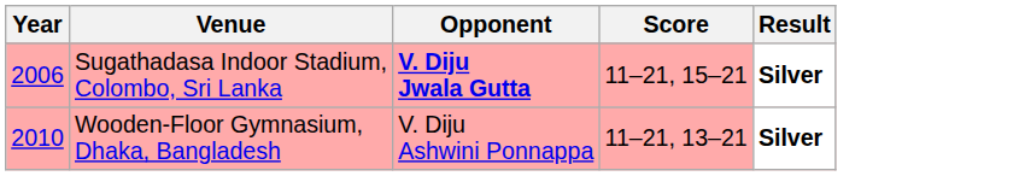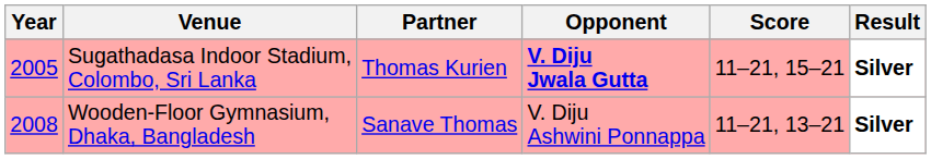+ column: Partner | Thomas Kurien | Sanave Thomas
Sugathadasa Indoor Stadium, Colombo, Sri Lanka | Year: 2006 -> 2005
Wooden-Floor Gymnasium, Dhaka, Bangladesh | Year: 2010 -> 2008
